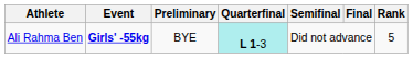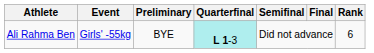Ali Rahma Ben | Event: bold -> normal
Ali Rahma Ben | Rank: 5 -> 6
